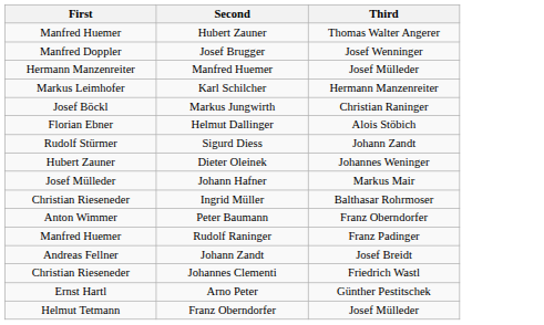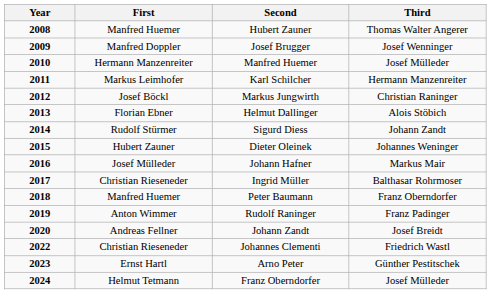+ column: Year | 2008 | 2009 | 2010 | 2011 | 2012 | 2013 | 2014 | 2015 | 2016 | 2017 | 2018 | 2019 | 2020 | 2022 | 2023 | 2024
Peter Baumann | First: Anton Wimmer -> Manfred Huemer
Rudolf Raninger | First: Manfred Huemer -> Anton Wimmer
